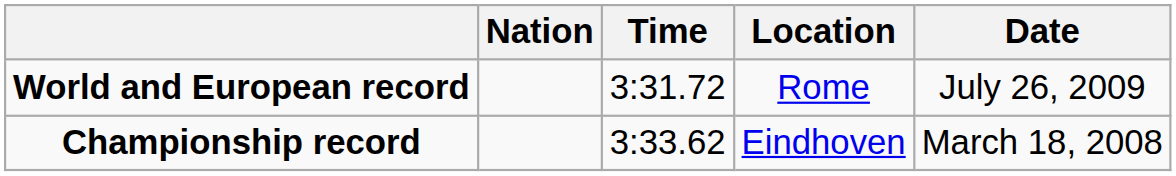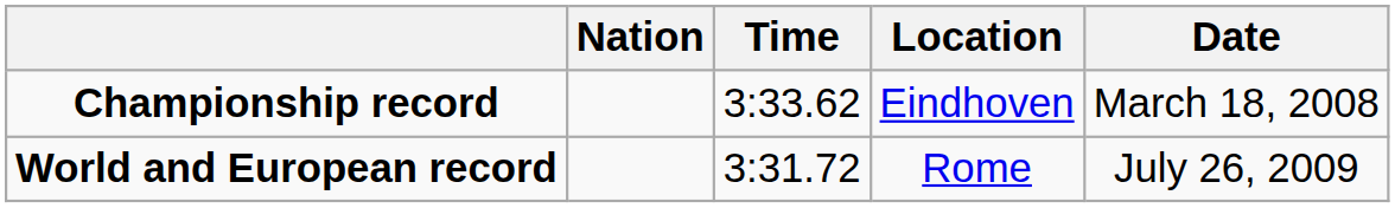rows swapped: World and European record <-> Championship record
